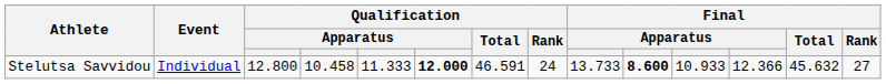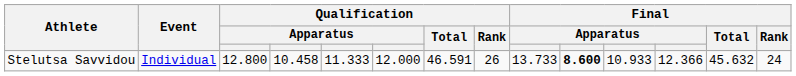Stelutsa Savvidou | column 6: bold -> normal
Stelutsa Savvidou | Qualification / Rank: 24 -> 26
Stelutsa Savvidou | Final / Rank: 27 -> 24
